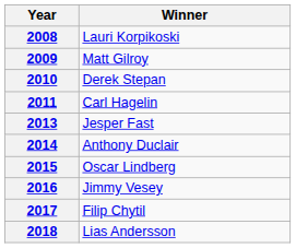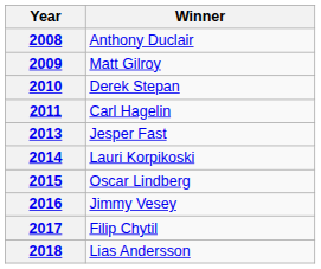2008 | Winner: Lauri Korpikoski -> Anthony Duclair
2014 | Winner: Anthony Duclair -> Lauri Korpikoski
